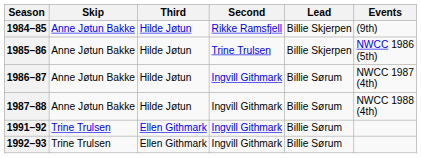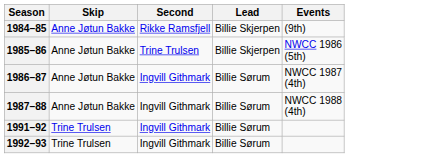- column: Third | Hilde Jøtun | Hilde Jøtun | Hilde Jøtun | Hilde Jøtun | Ellen Githmark | Ellen Githmark
